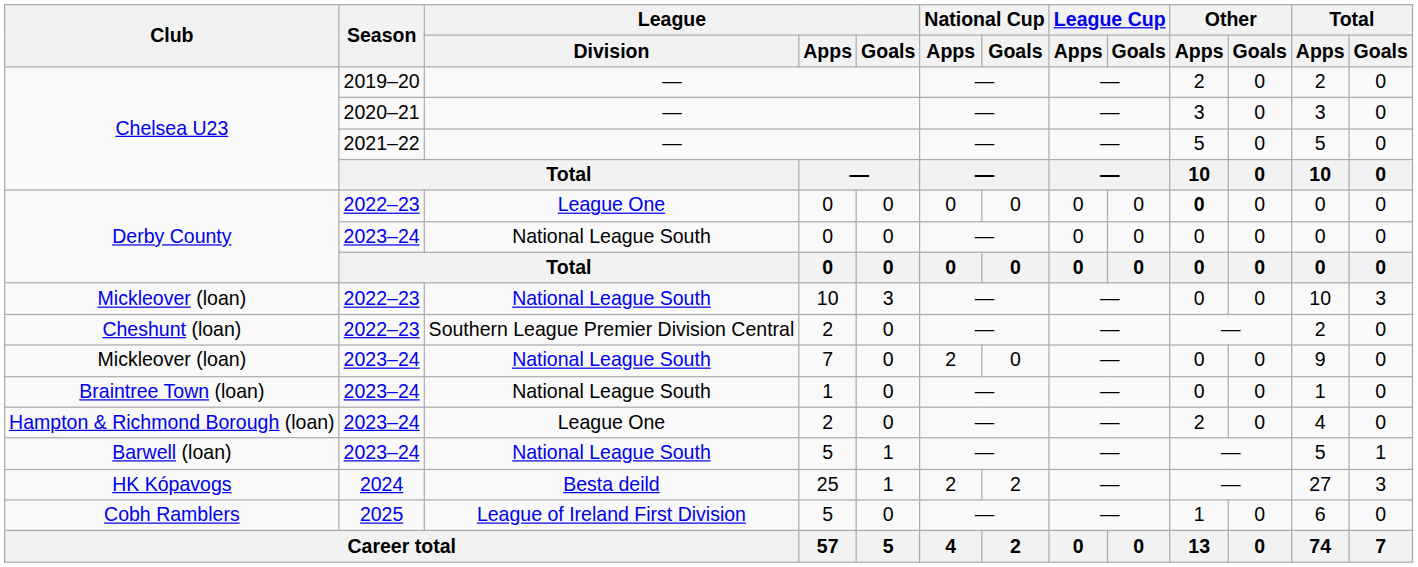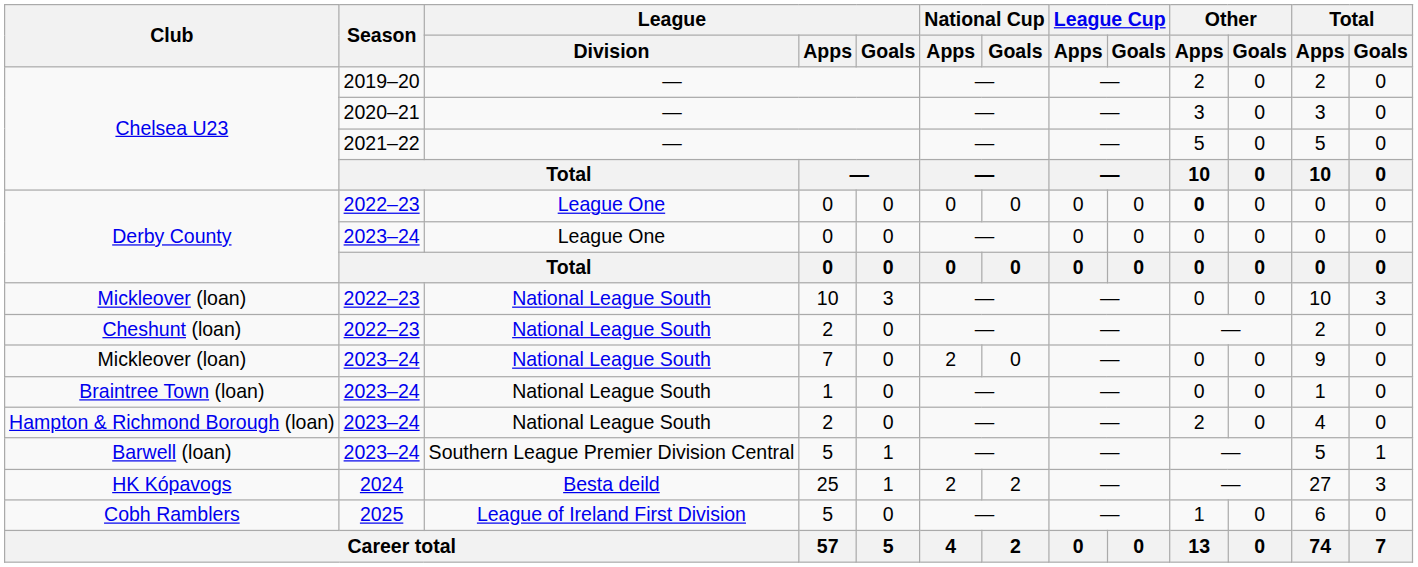Derby County / 2023–24 | League / Division: National League South -> League One
Cheshunt (loan) | League / Division: Southern League Premier Division Central -> National League South
Hampton & Richmond Borough (loan) | League / Division: League One -> National League South
Barwell (loan) | League / Division: National League South -> Southern League Premier Division Central
